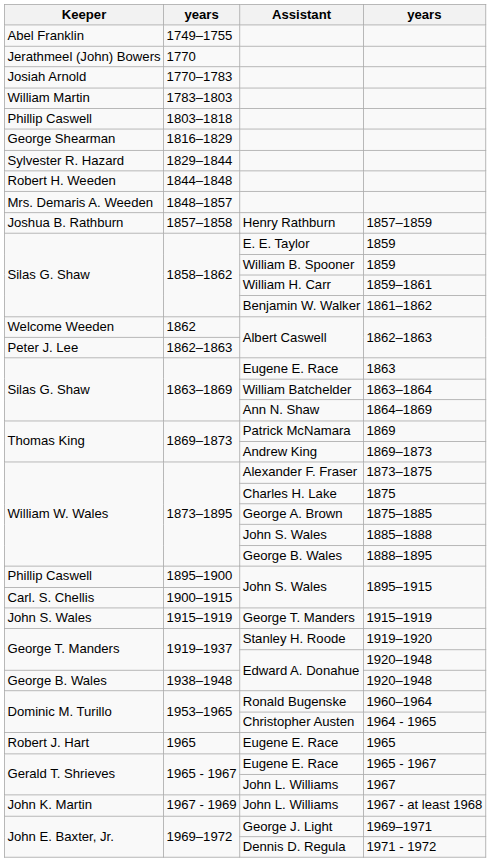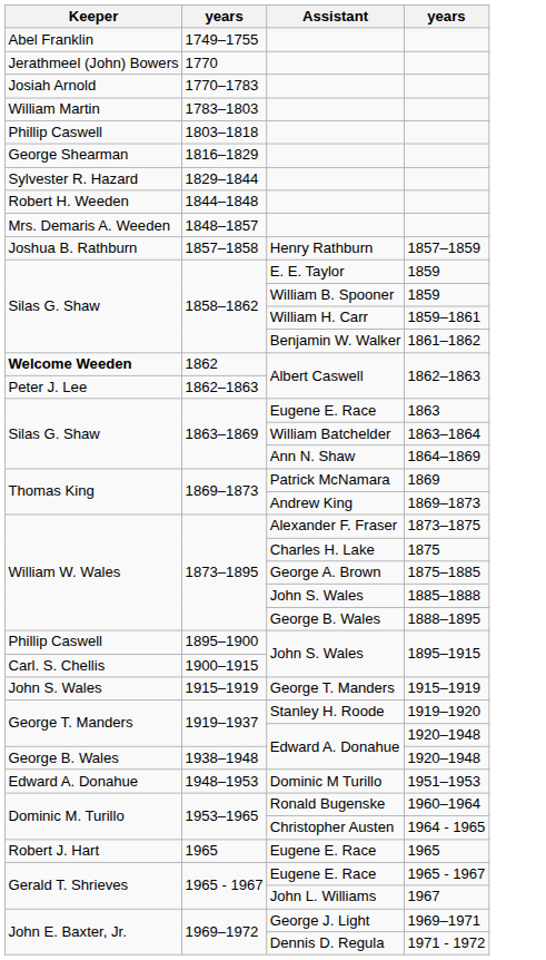1862 / 1862–1863 | Keeper: normal -> bold
+ row: Edward A. Donahue | 1948–1953 | Dominic M Turillo | 1951–1953
- row: John K. Martin | 1967 - 1969 | John L. Williams | 1967 - at least 1968
